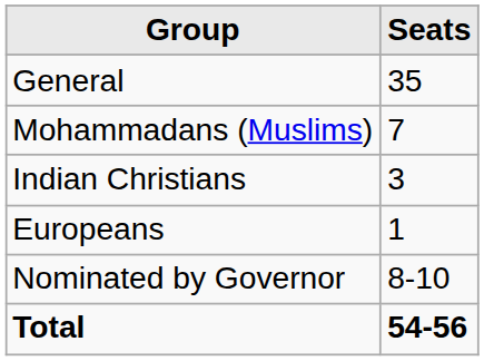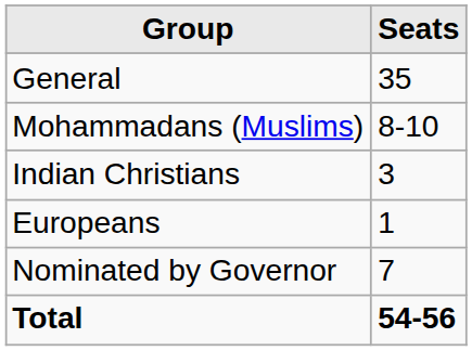Mohammadans (Muslims) | Seats: 7 -> 8-10
Nominated by Governor | Seats: 8-10 -> 7
